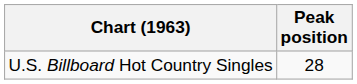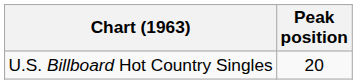U.S. Billboard Hot Country Singles | Peak position: 28 -> 20
